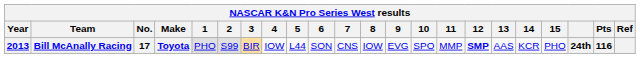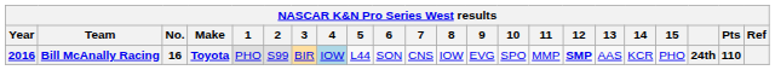Bill McAnally Racing | Year: 2013 -> 2016
Bill McAnally Racing | No.: 17 -> 16
Bill McAnally Racing | 4: no background -> lightblue background
Bill McAnally Racing | Pts: 116 -> 110
